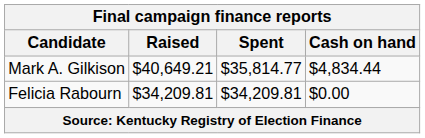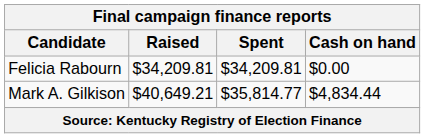rows swapped: Mark A. Gilkison <-> Felicia Rabourn
